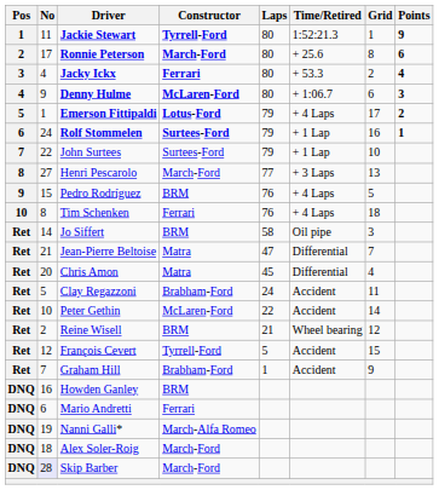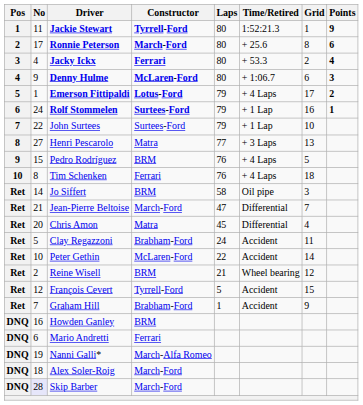Henri Pescarolo | Constructor: March-Ford -> Matra
Jean-Pierre Beltoise | Constructor: Matra -> March-Ford
